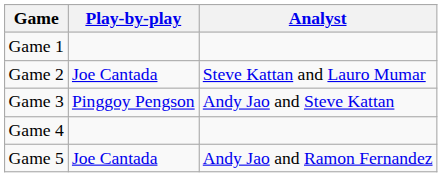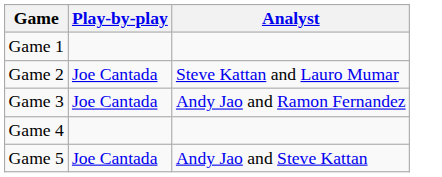Game 3 | Play-by-play: Pinggoy Pengson -> Joe Cantada
Game 3 | Analyst: Andy Jao and Steve Kattan -> Andy Jao and Ramon Fernandez
Game 5 | Analyst: Andy Jao and Ramon Fernandez -> Andy Jao and Steve Kattan
